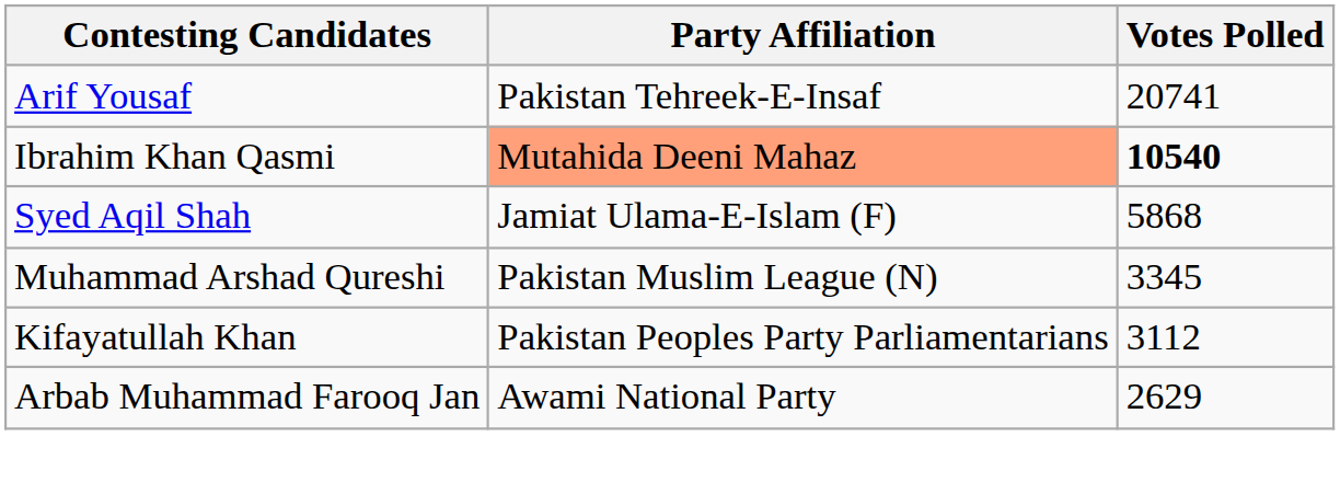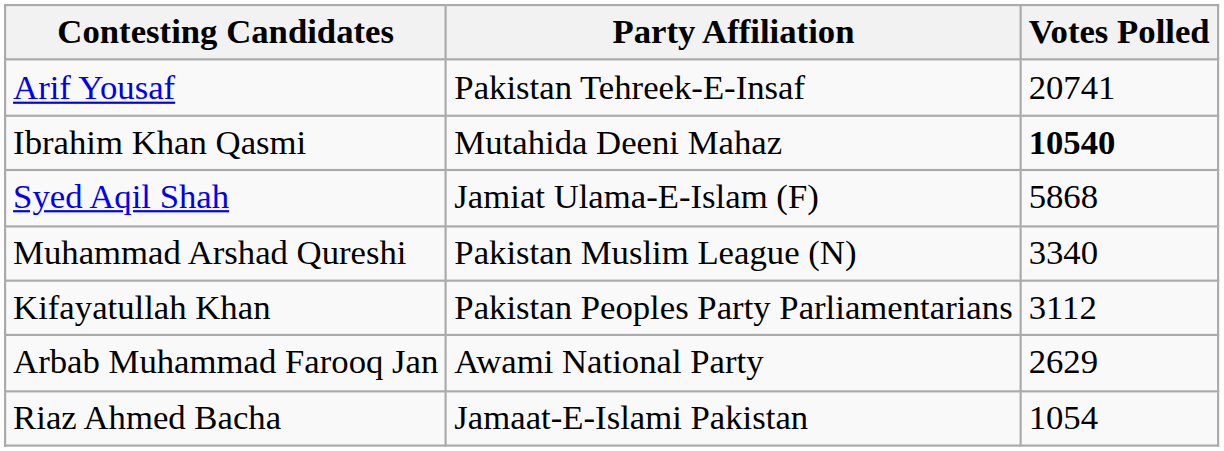Ibrahim Khan Qasmi | Party Affiliation: lightsalmon background -> no background
Muhammad Arshad Qureshi | Votes Polled: 3345 -> 3340
+ row: Riaz Ahmed Bacha | Jamaat-E-Islami Pakistan | 1054
